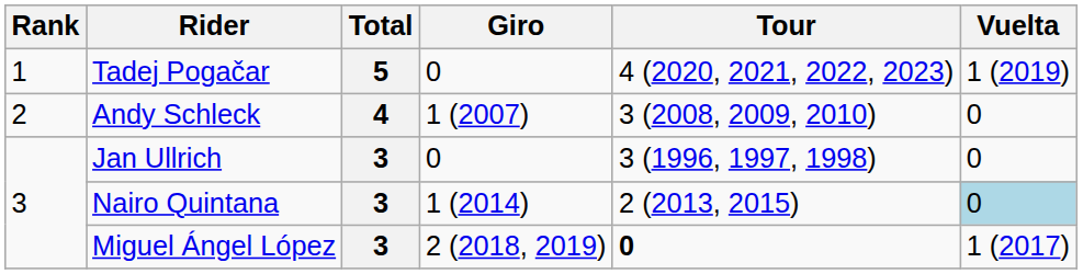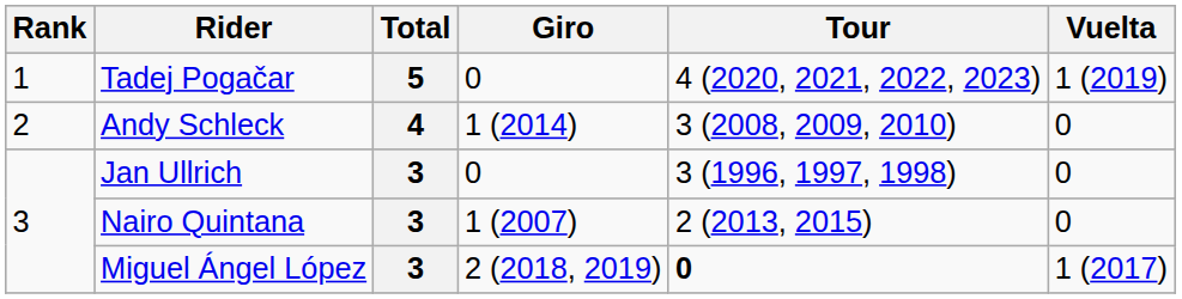Andy Schleck | Giro: 1 (2007) -> 1 (2014)
Nairo Quintana | Giro: 1 (2014) -> 1 (2007)
Nairo Quintana | Vuelta: lightblue background -> no background
